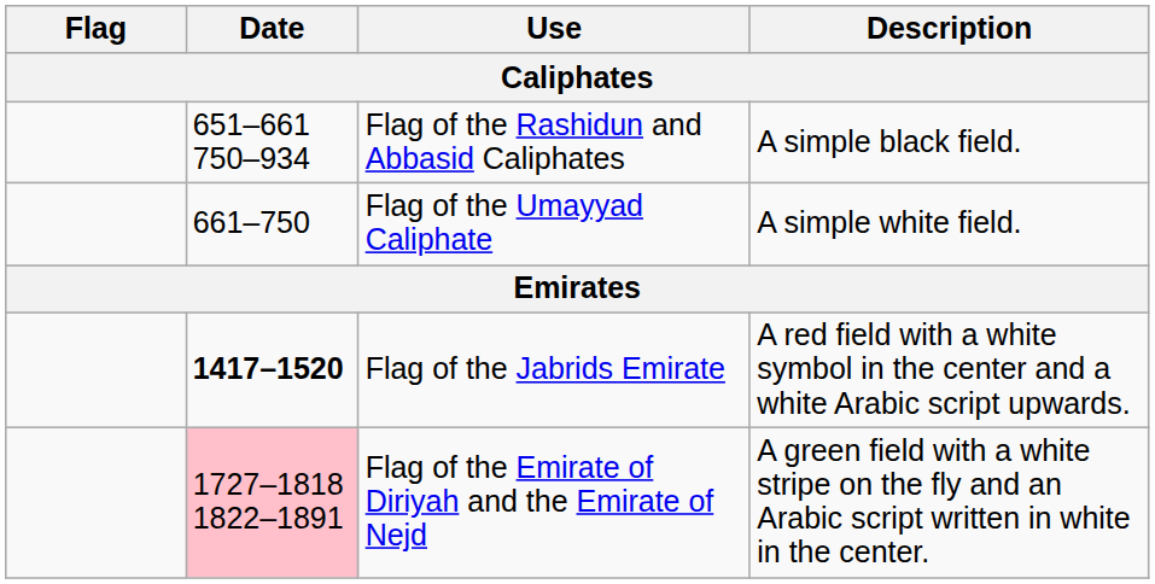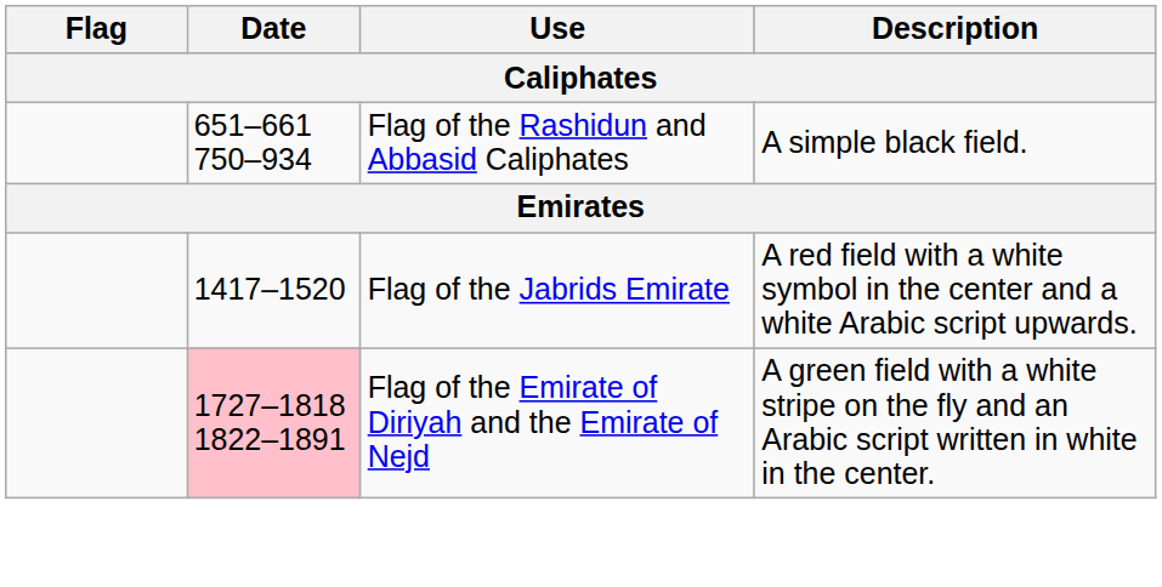- row: 661–750 | Flag of the Umayyad Caliphate | A simple white field.
Flag of the Jabrids Emirate | Date: bold -> normal
